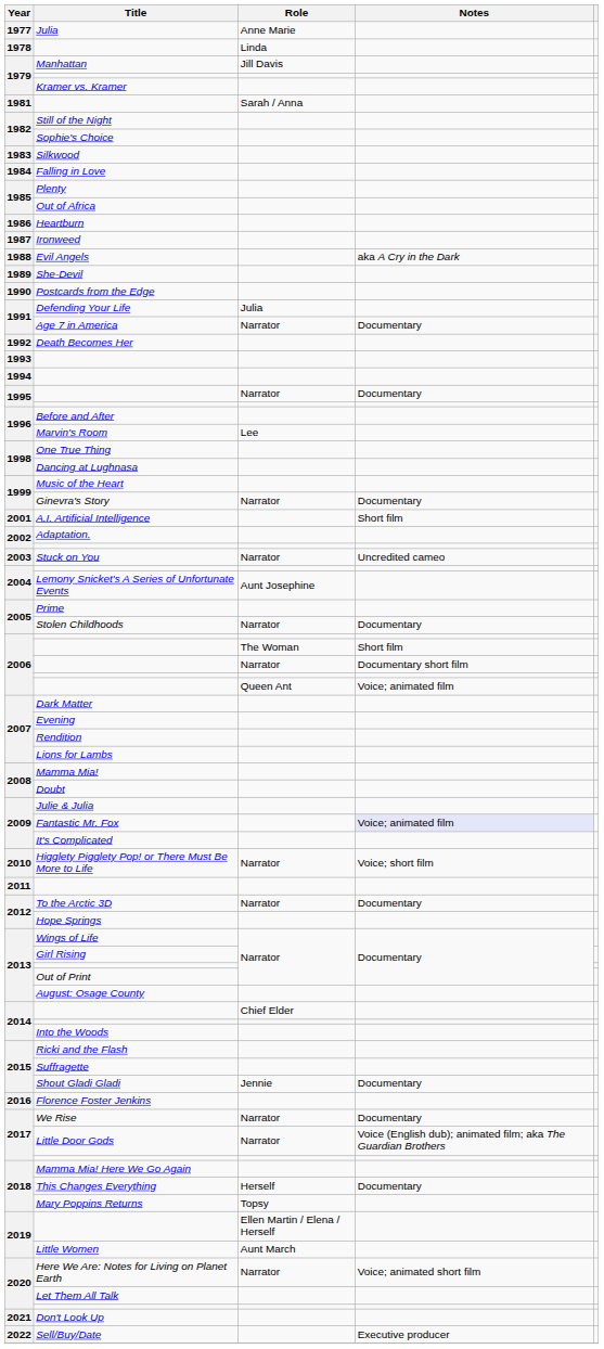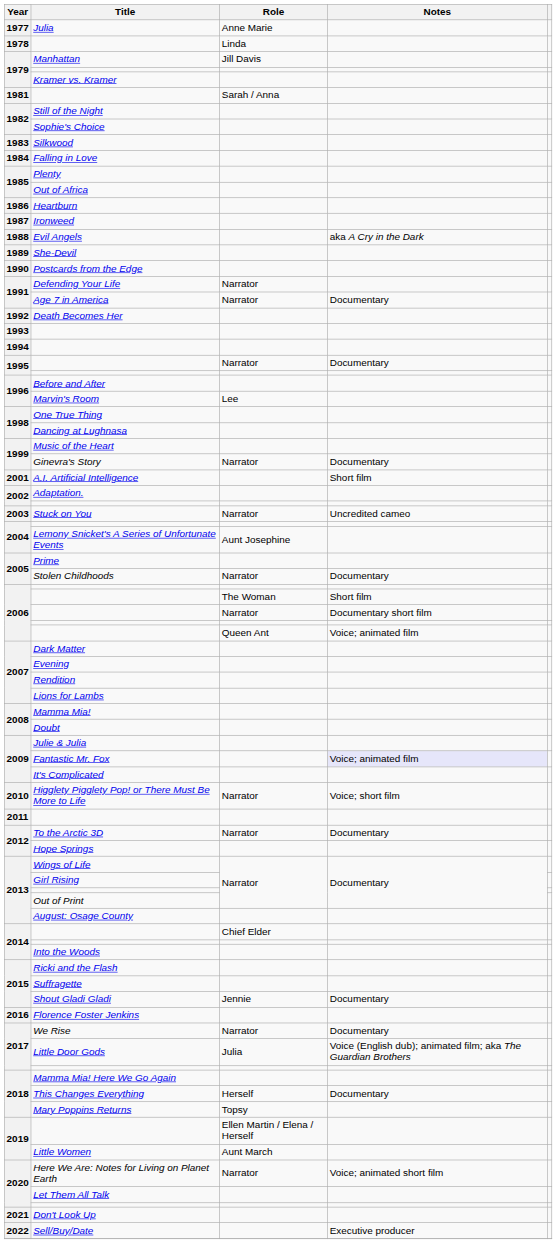Defending Your Life | Role: Julia -> Narrator
Little Door Gods | Role: Narrator -> Julia
